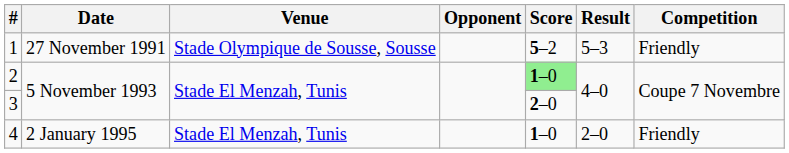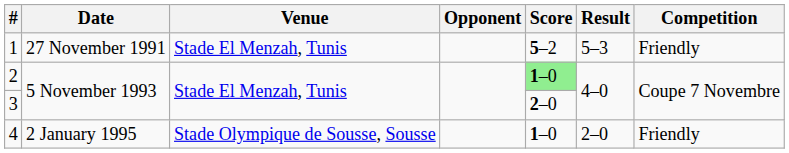1 | Venue: Stade Olympique de Sousse, Sousse -> Stade El Menzah, Tunis
4 | Venue: Stade El Menzah, Tunis -> Stade Olympique de Sousse, Sousse
